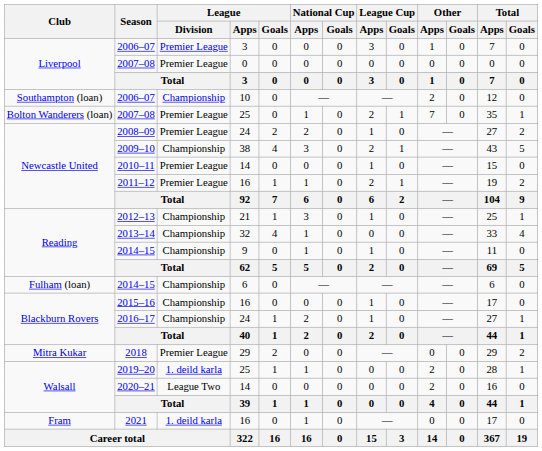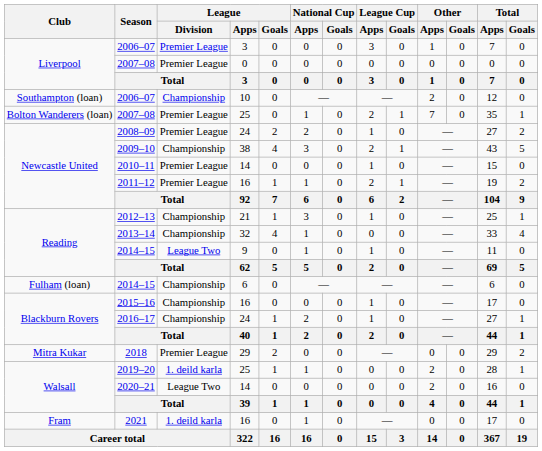2014–15 / 9 | League / Division: Championship -> League Two
